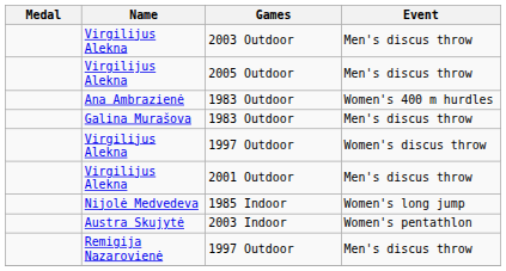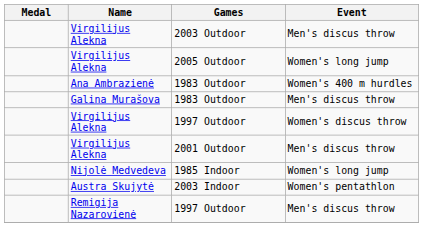2005 Outdoor | Event: Men's discus throw -> Women's long jump
